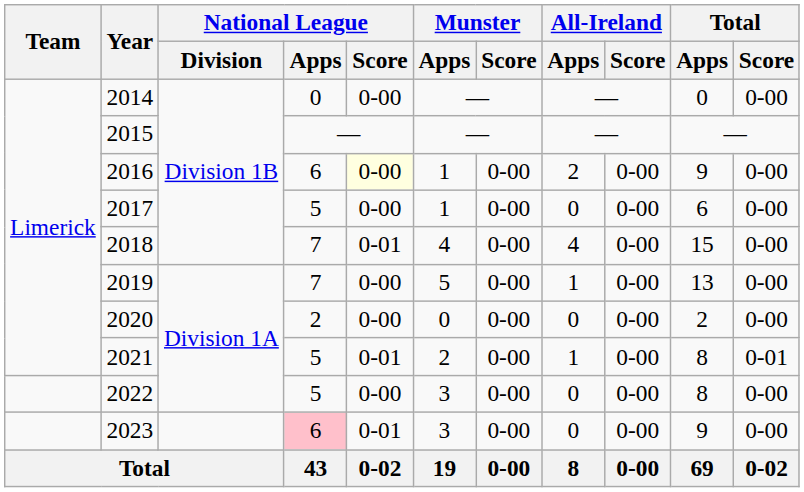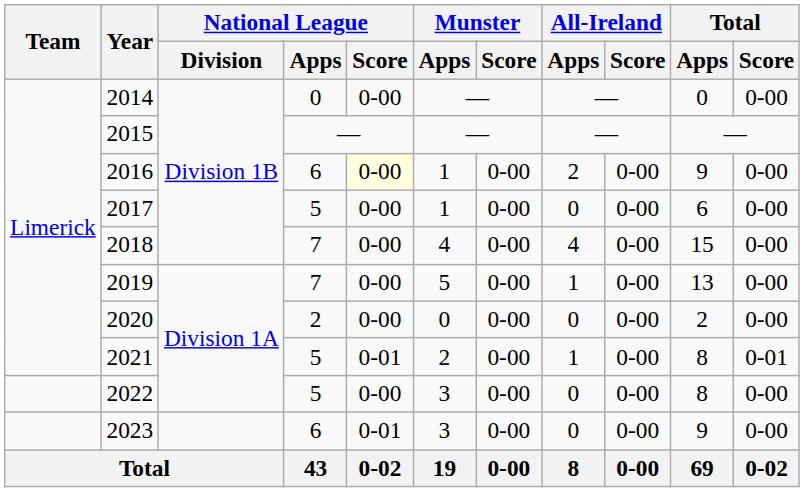2018 | National League / Score: 0-01 -> 0-00
2023 | National League / Apps: pink background -> no background
